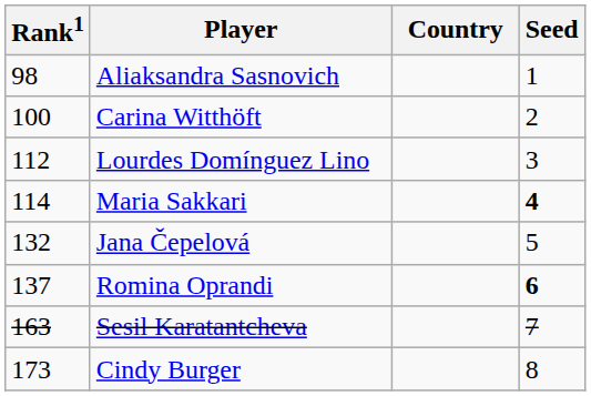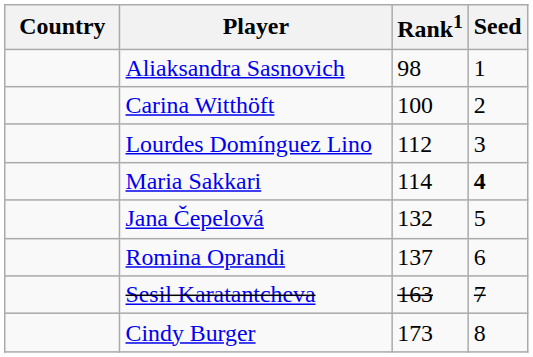columns swapped: Country <-> Rank1
Romina Oprandi | Seed: bold -> normal
